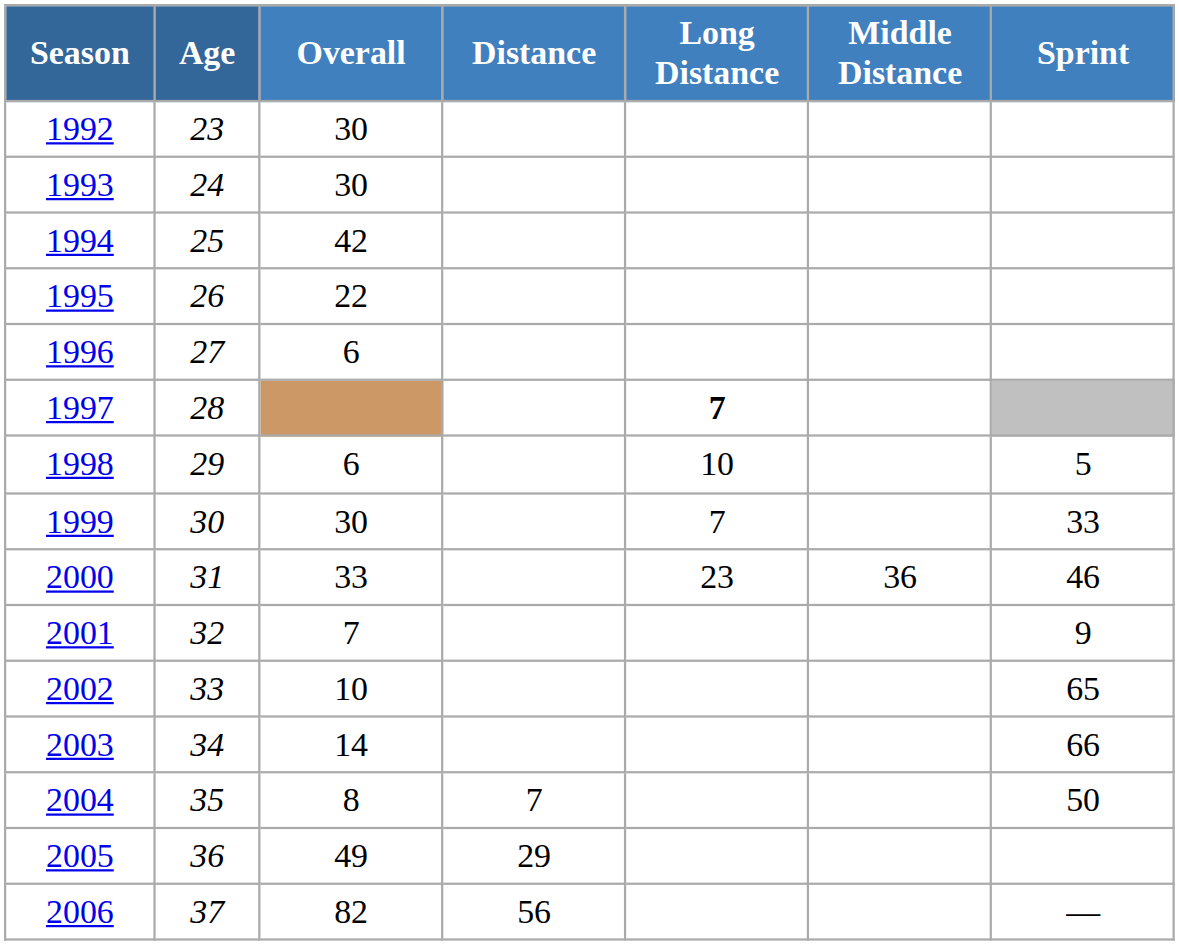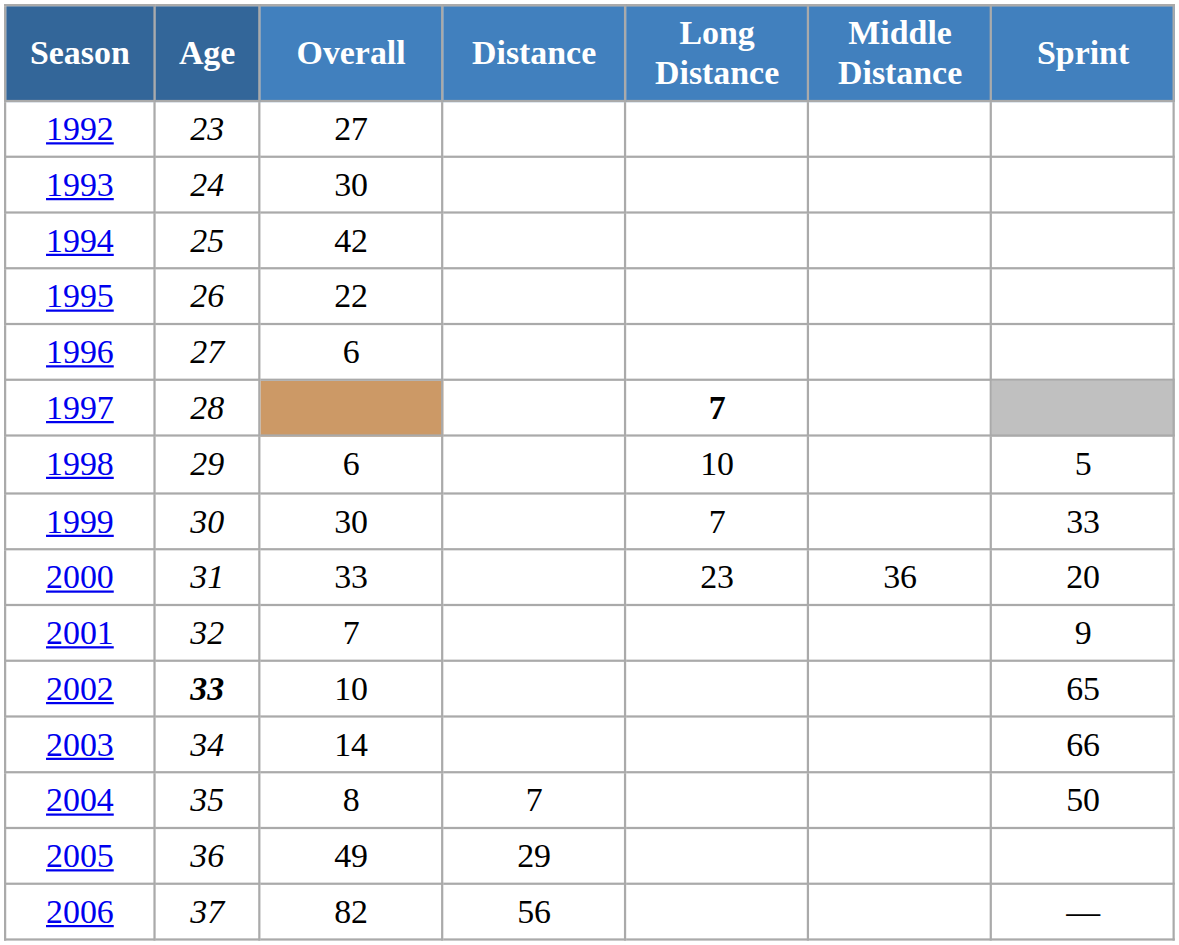1992 | Overall: 30 -> 27
2000 | Sprint: 46 -> 20
2002 | Age: normal -> bold
